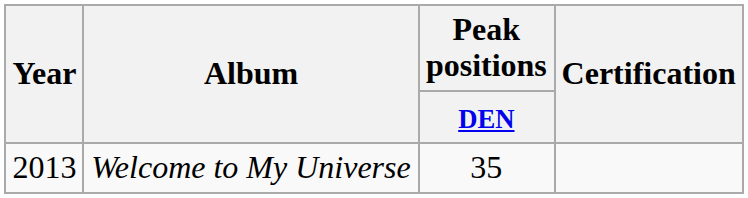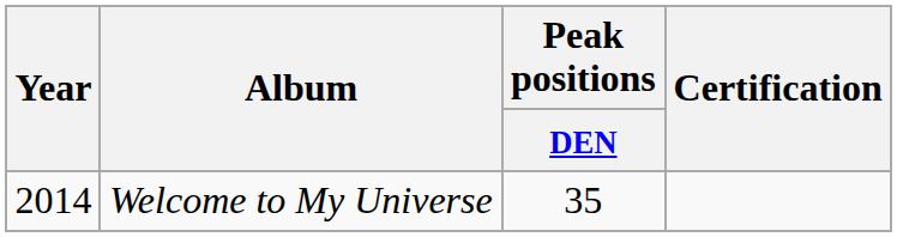Welcome to My Universe | Year: 2013 -> 2014
